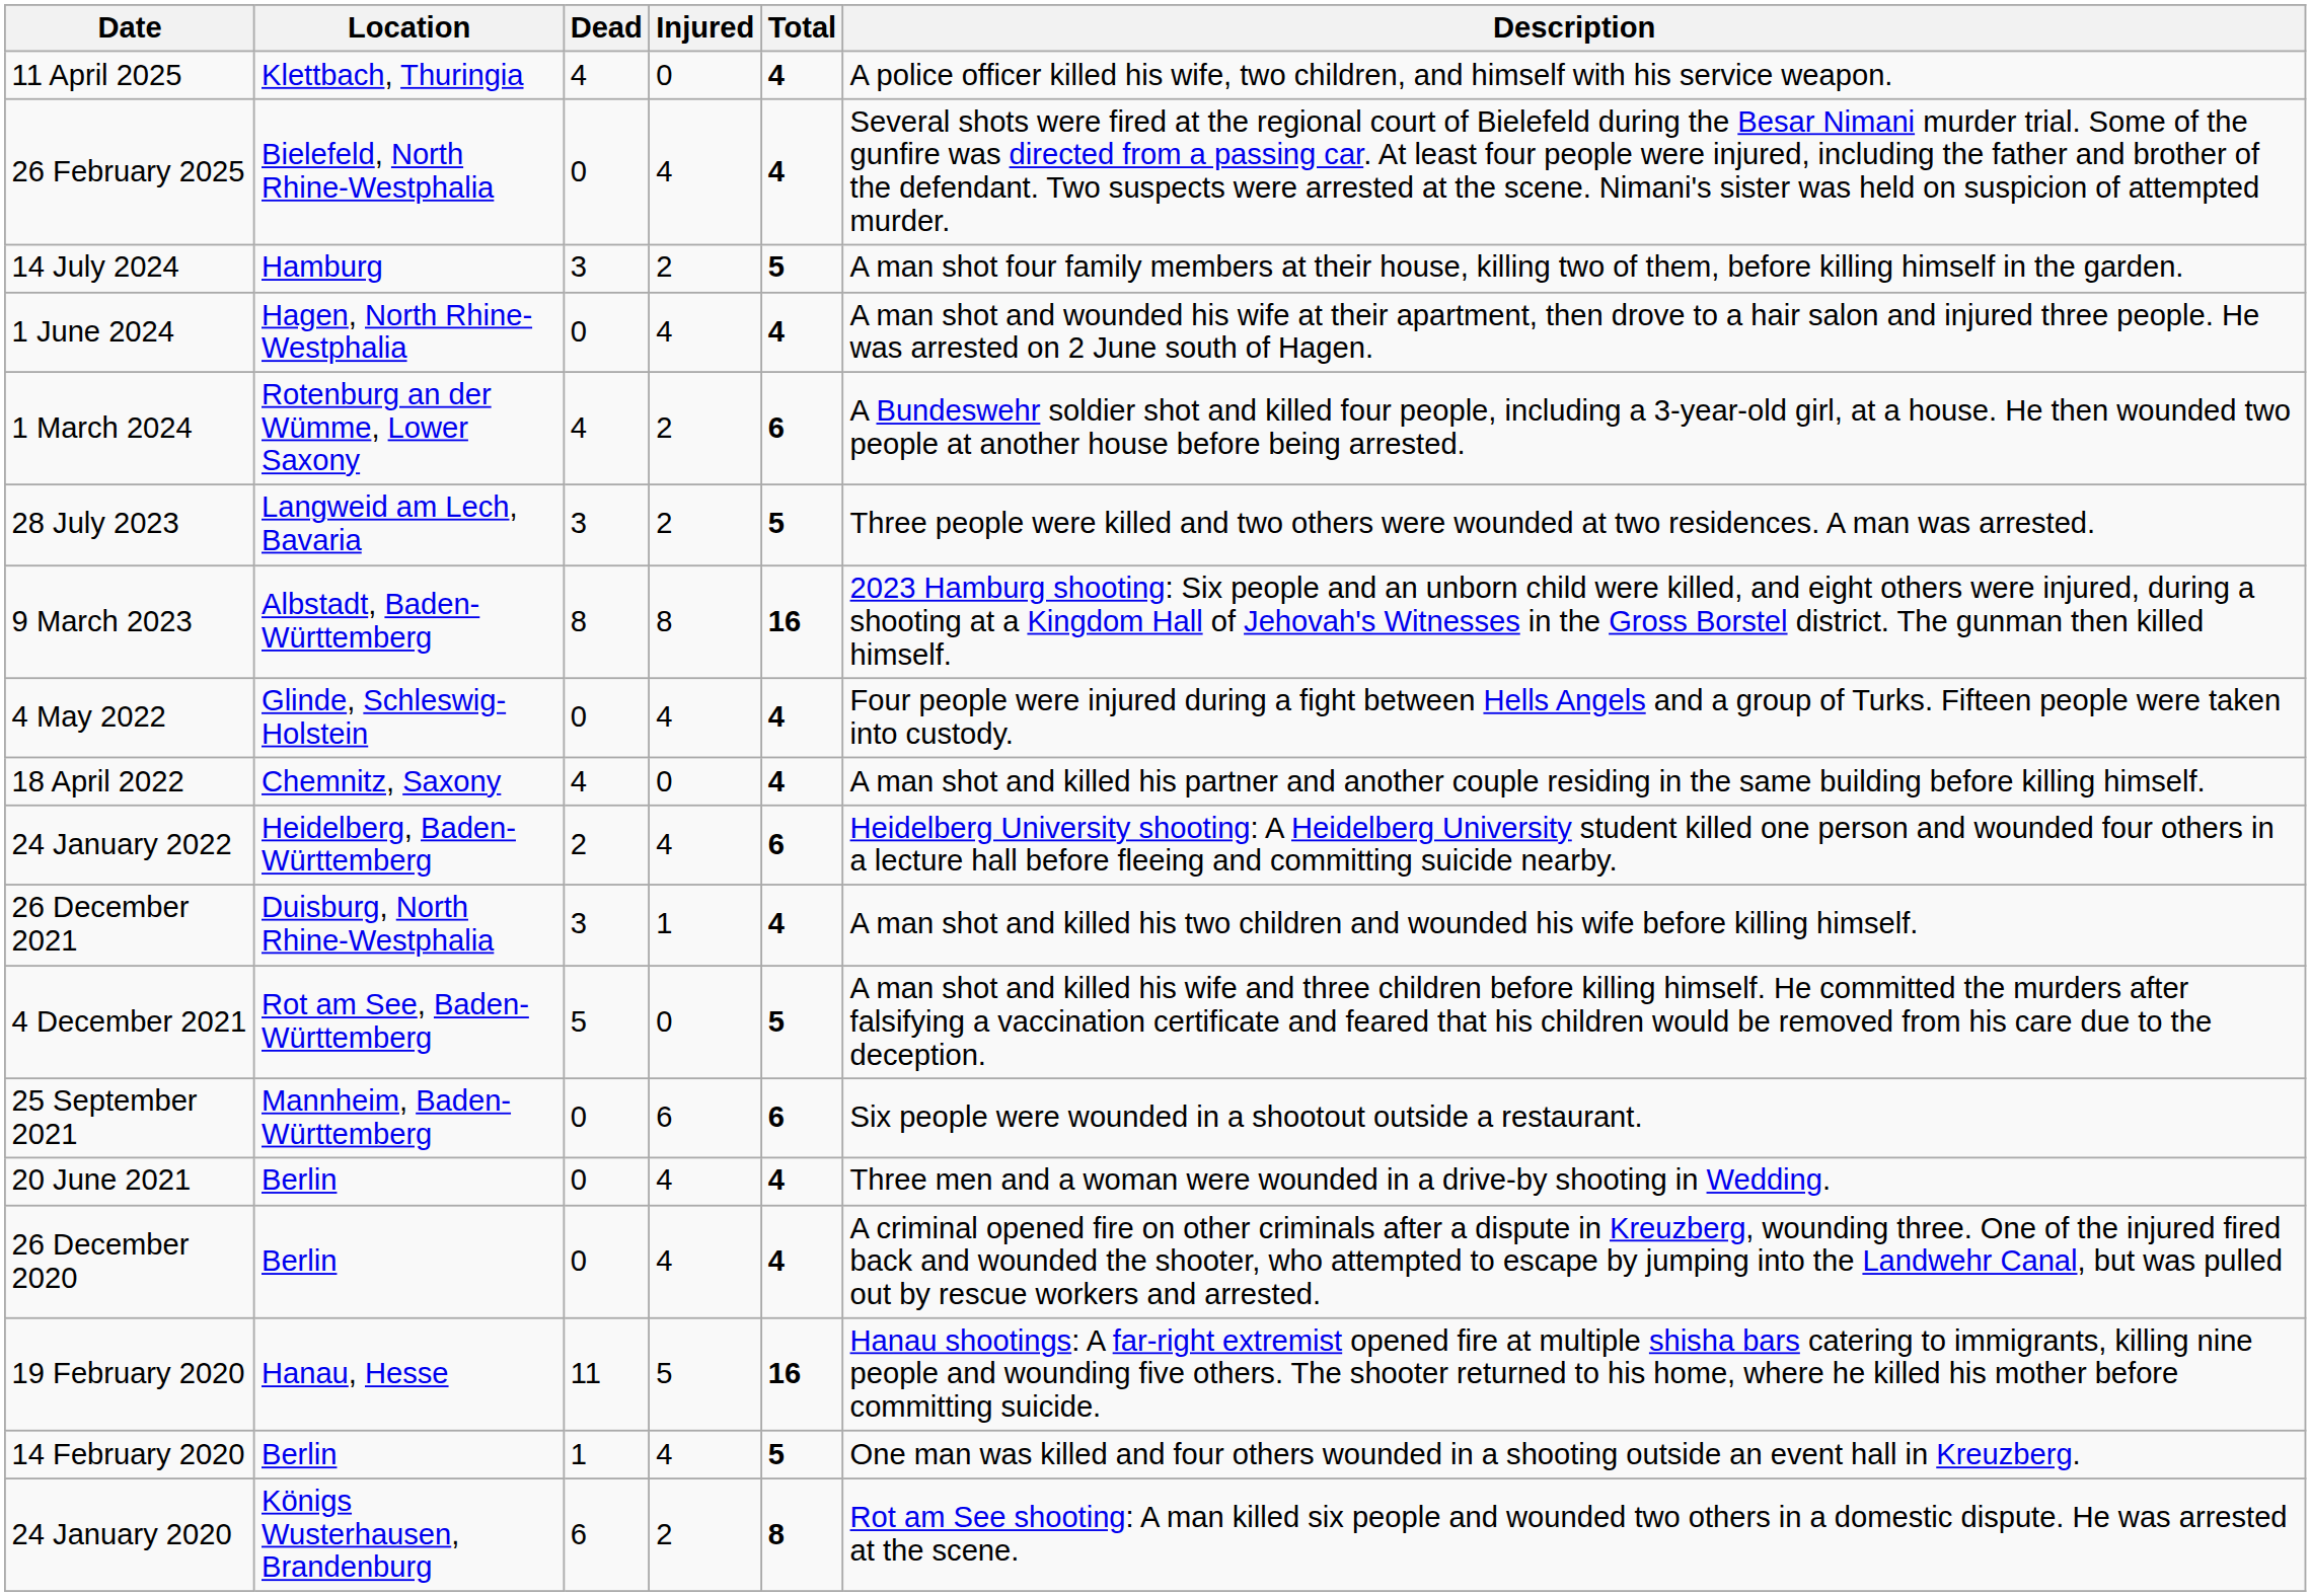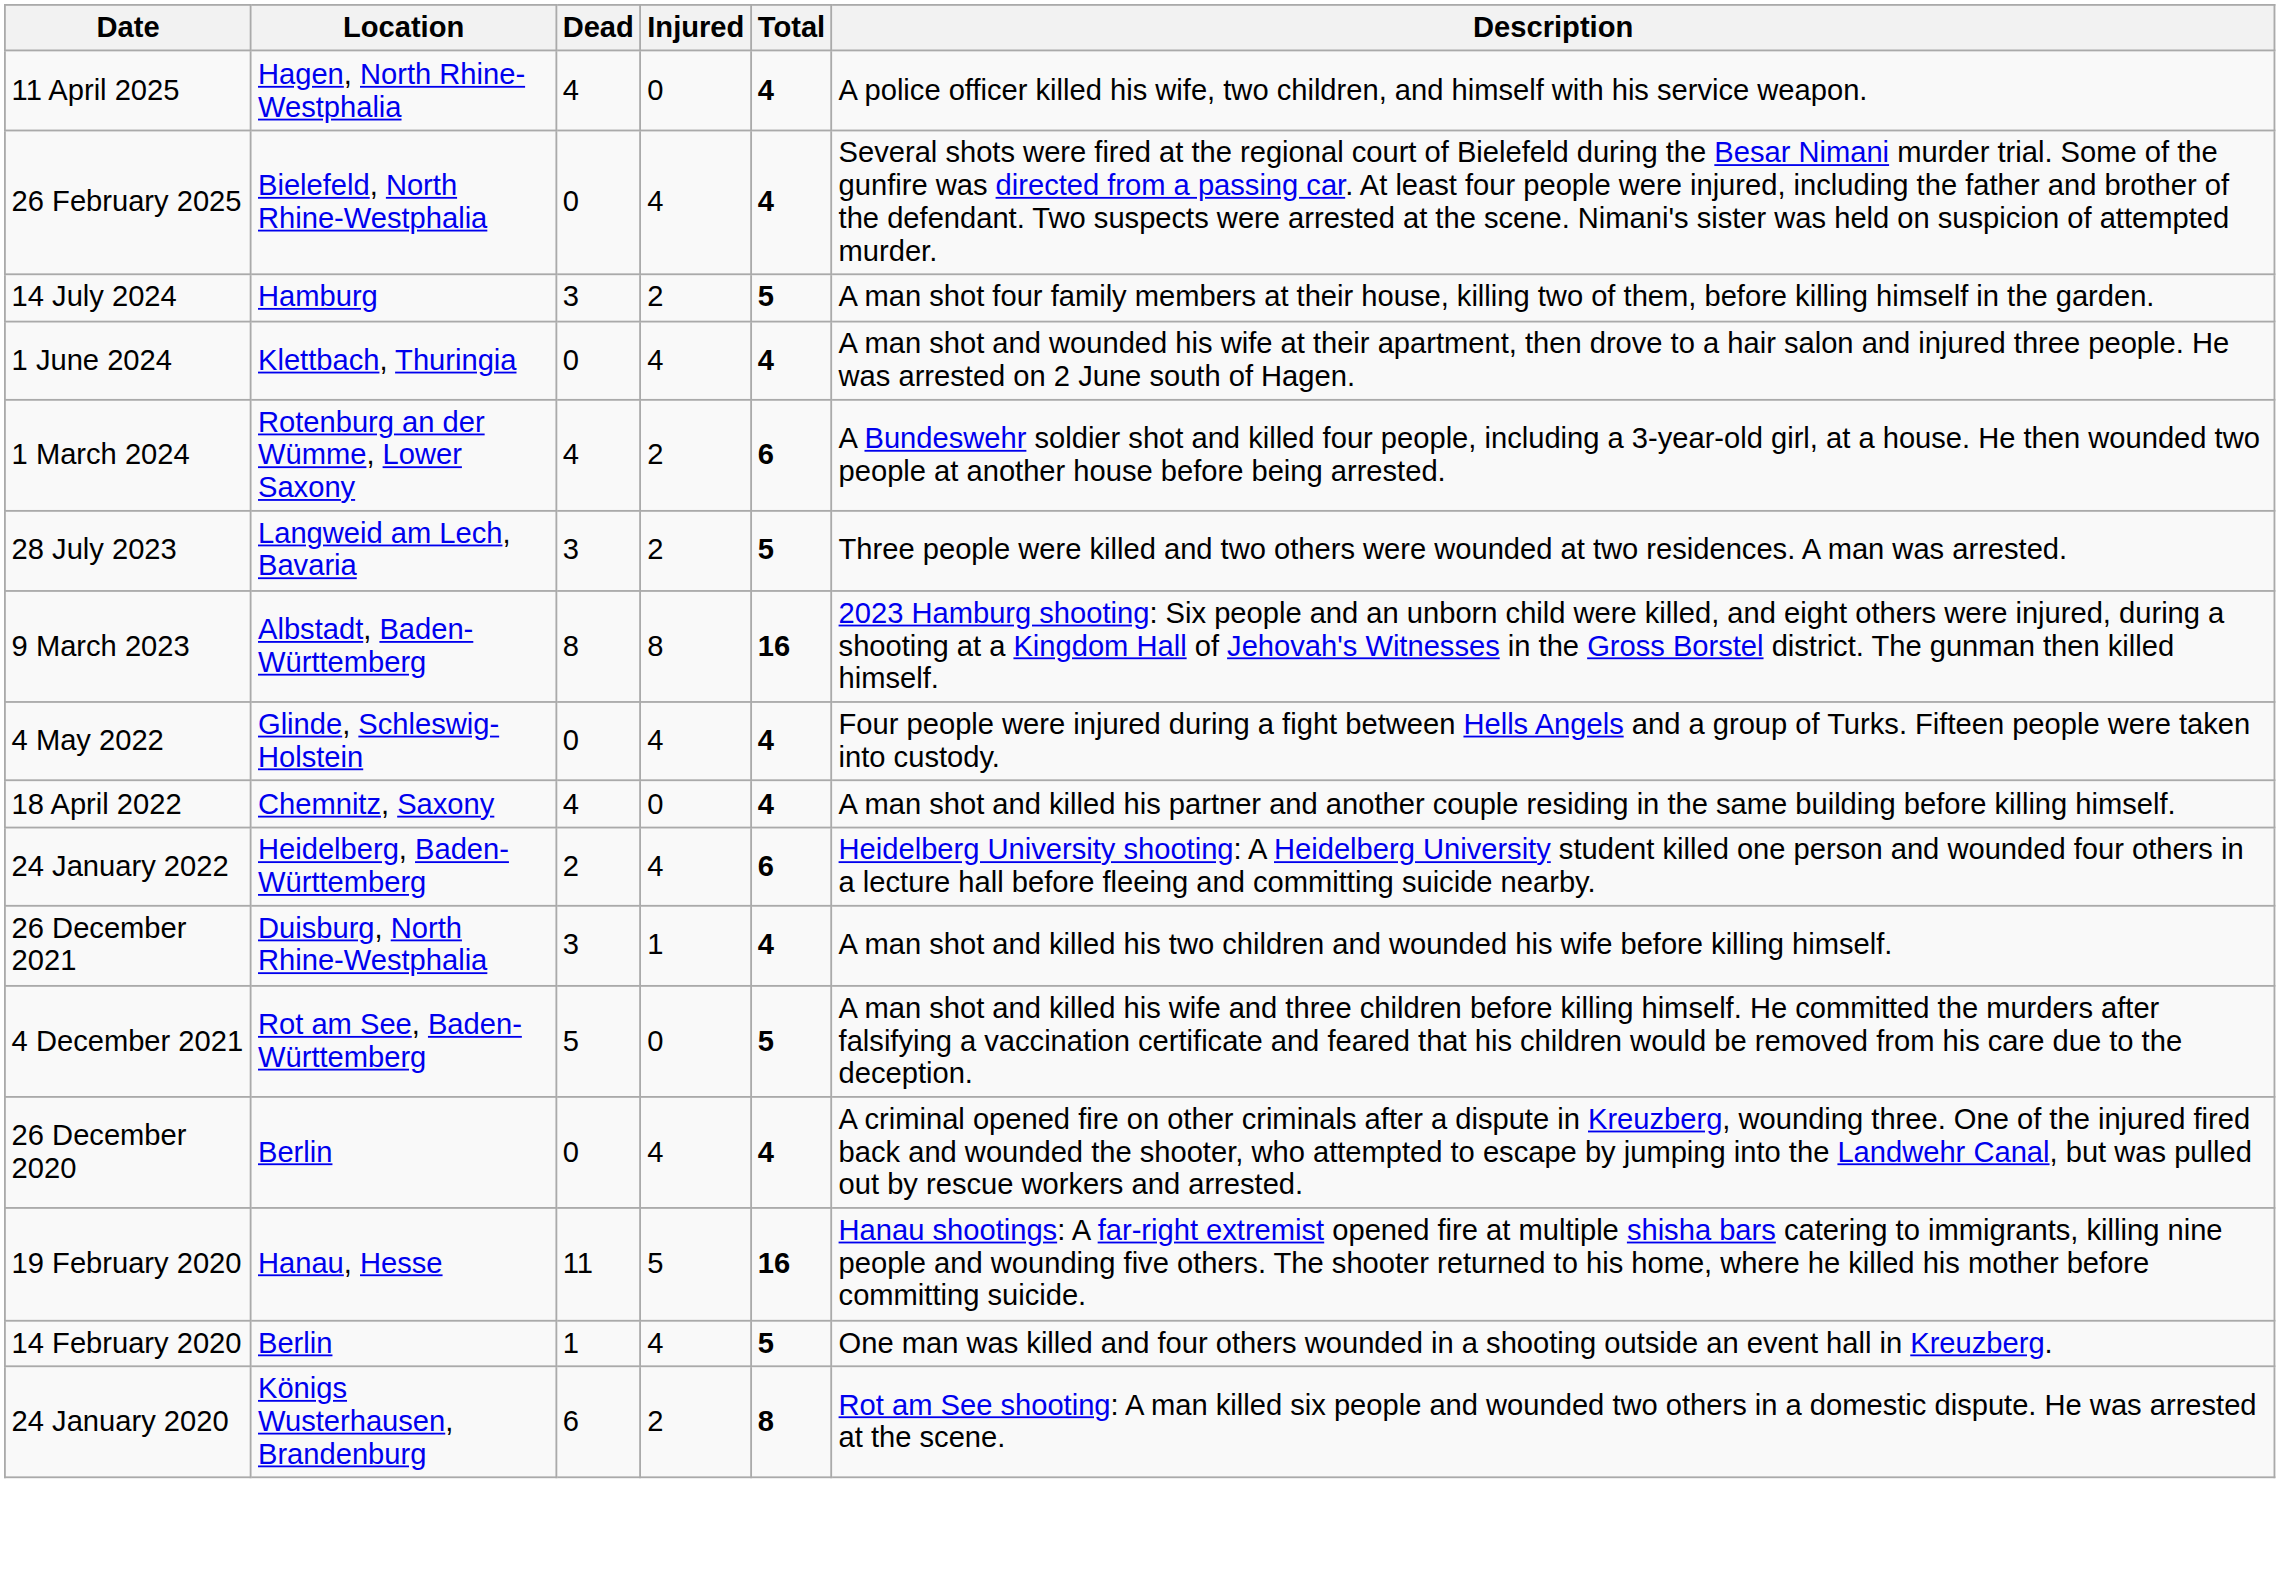11 April 2025 | Location: Klettbach, Thuringia -> Hagen, North Rhine-Westphalia
1 June 2024 | Location: Hagen, North Rhine-Westphalia -> Klettbach, Thuringia
- row: 25 September 2021 | Mannheim, Baden-Württemberg | 0 | 6 | 6 | Six people were wounded in a shootout outside a restaurant.
- row: 20 June 2021 | Berlin | 0 | 4 | 4 | Three men and a woman were wounded in a drive-by shooting in Wedding.
